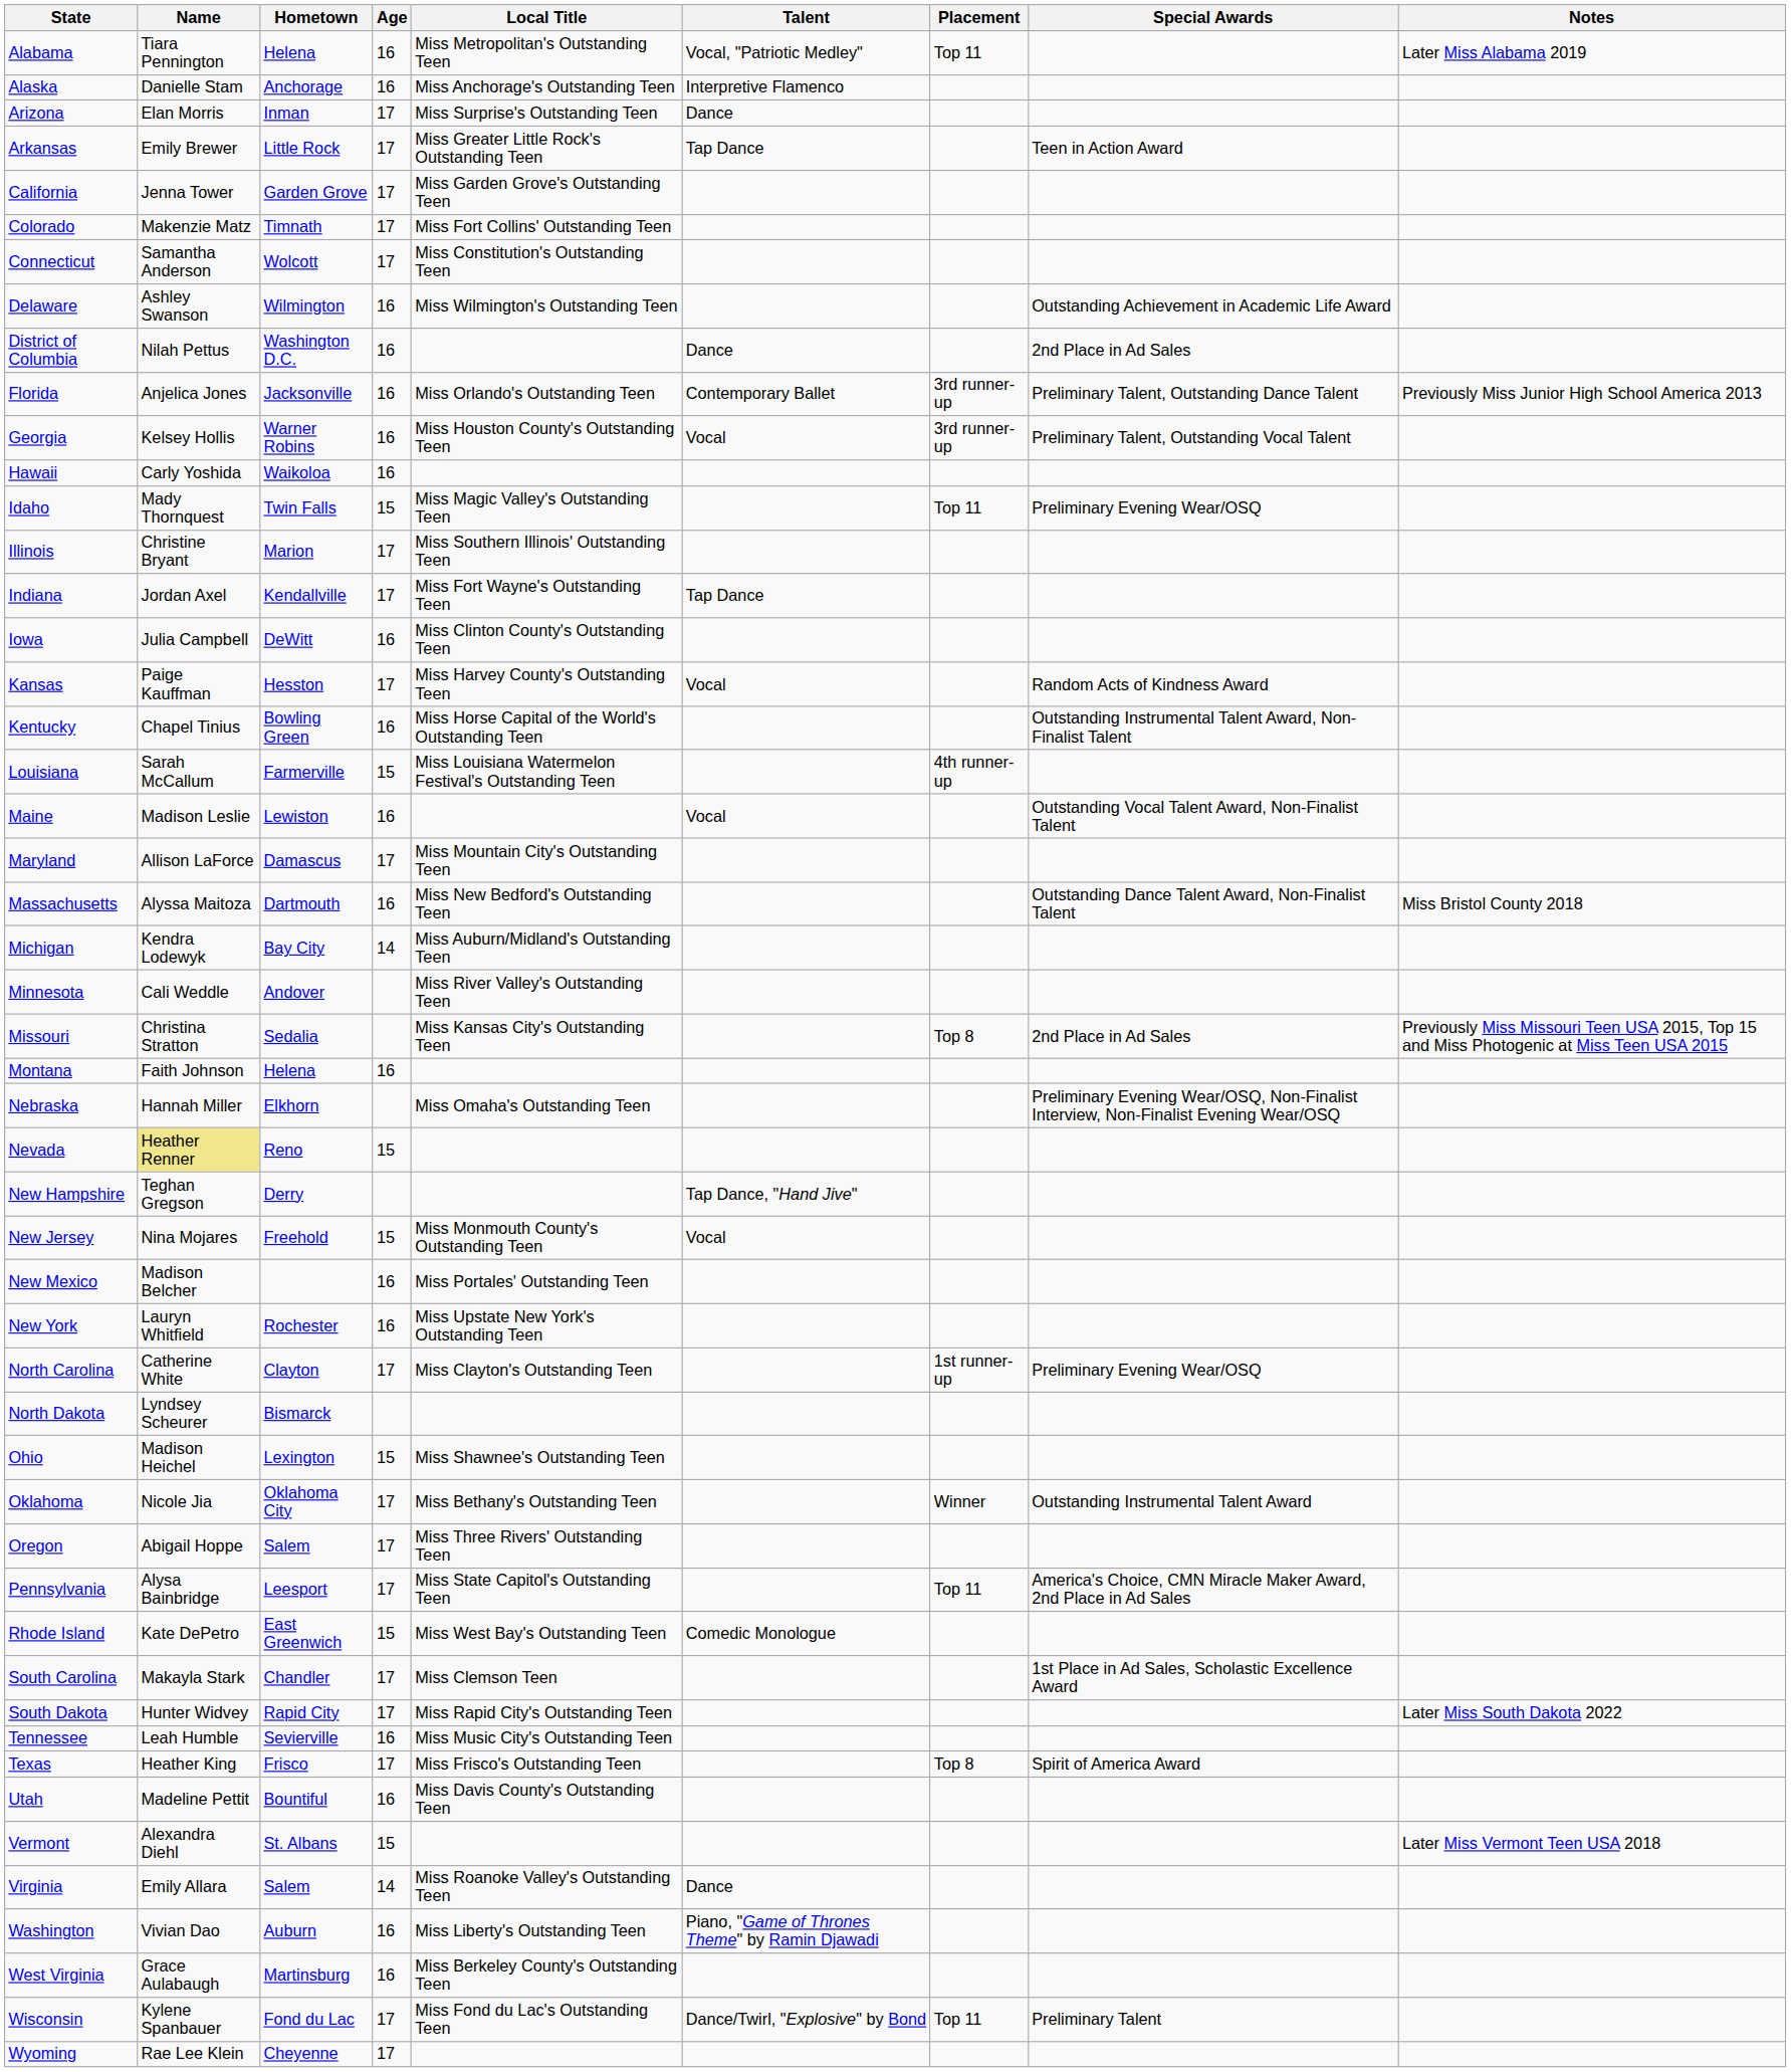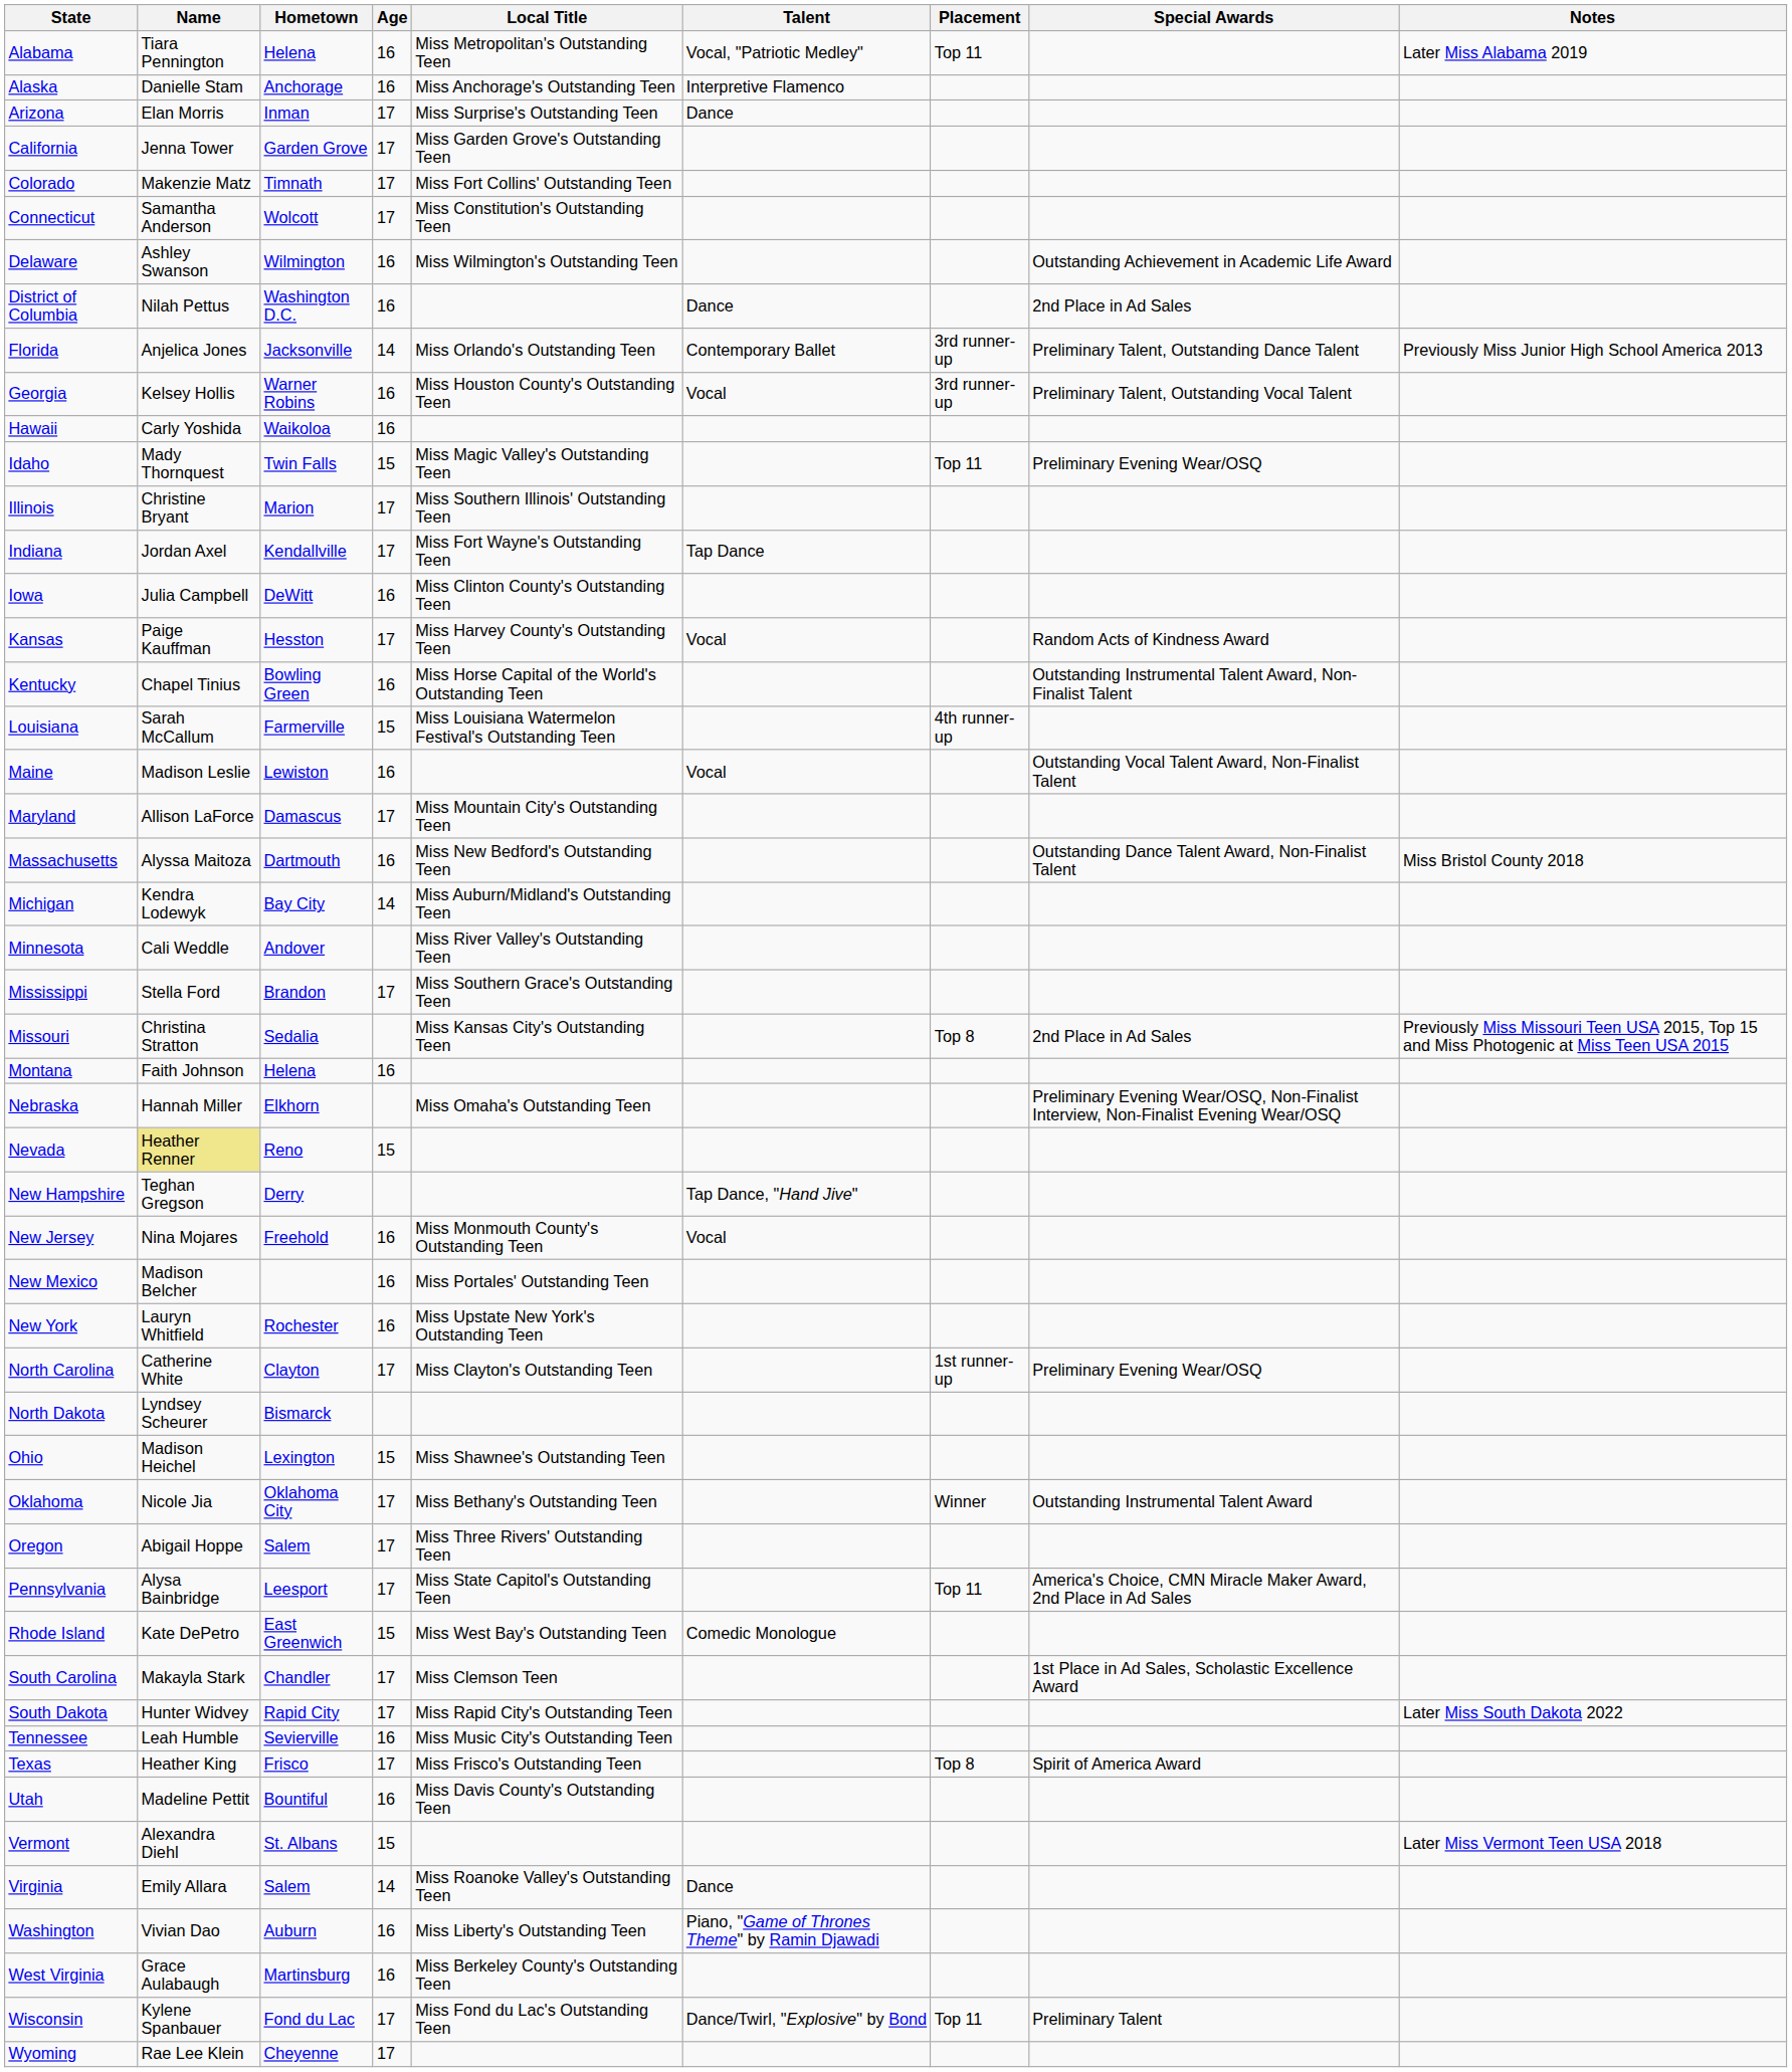- row: Arkansas | Emily Brewer | Little Rock | 17 | Miss Greater Little Rock's Outstanding Teen | Tap Dance | Teen in Action Award
Florida | Age: 16 -> 14
+ row: Mississippi | Stella Ford | Brandon | 17 | Miss Southern Grace's Outstanding Teen
New Jersey | Age: 15 -> 16
